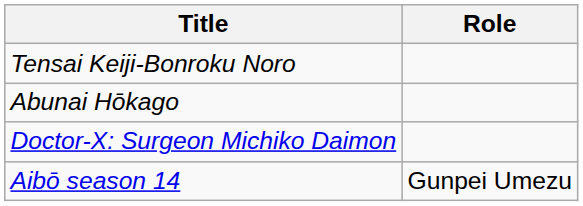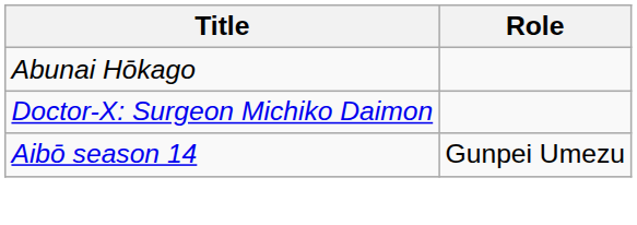- row: Tensai Keiji-Bonroku Noro
